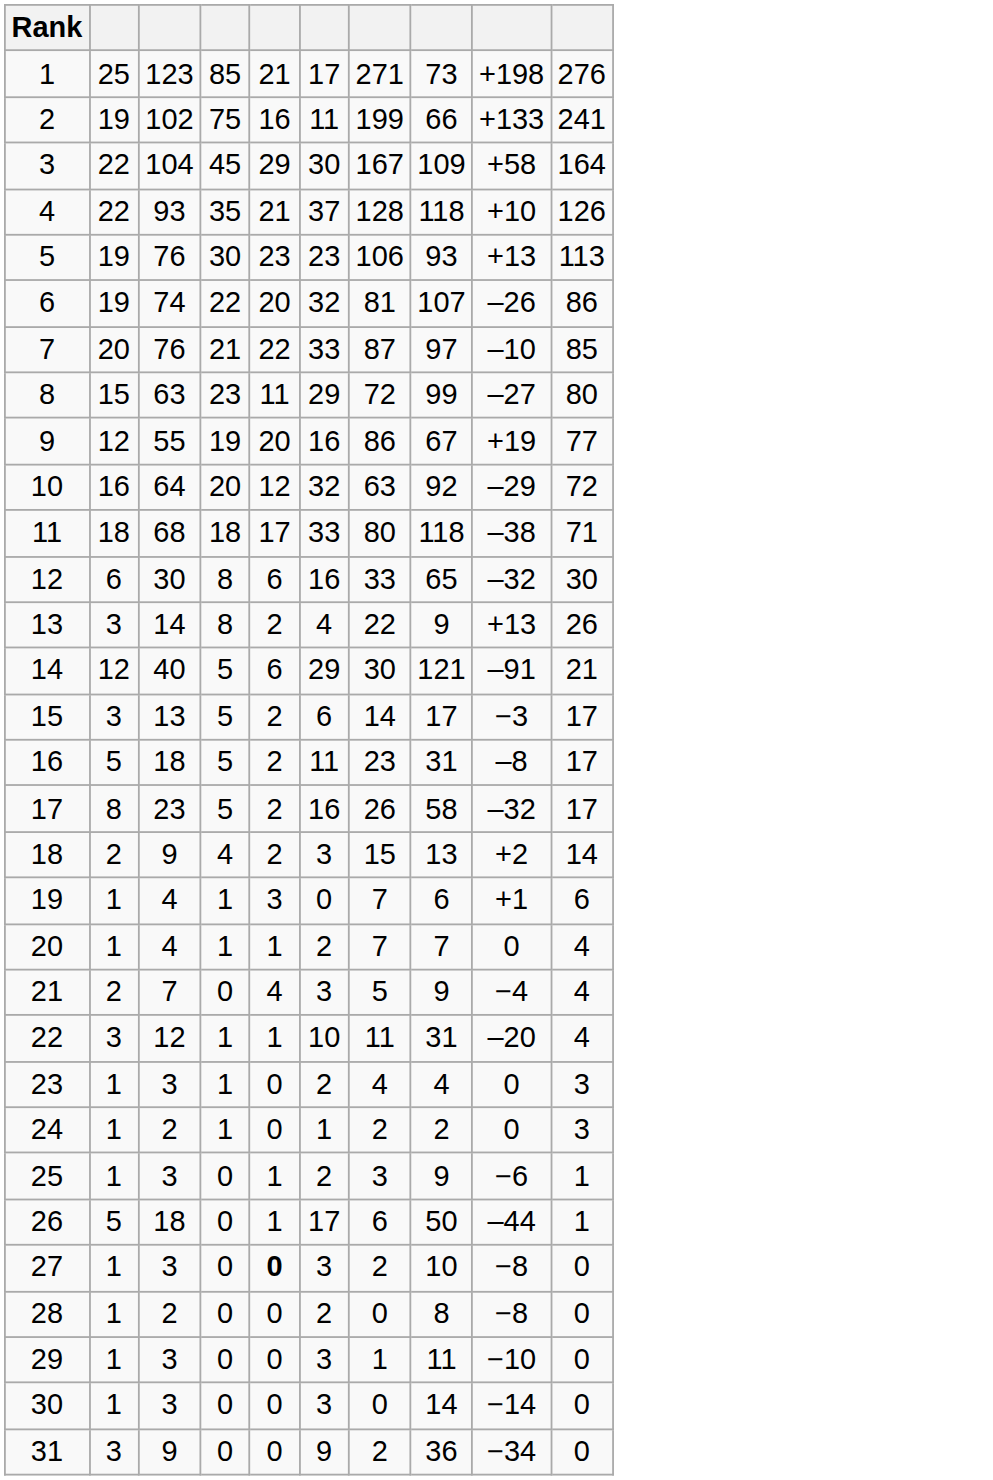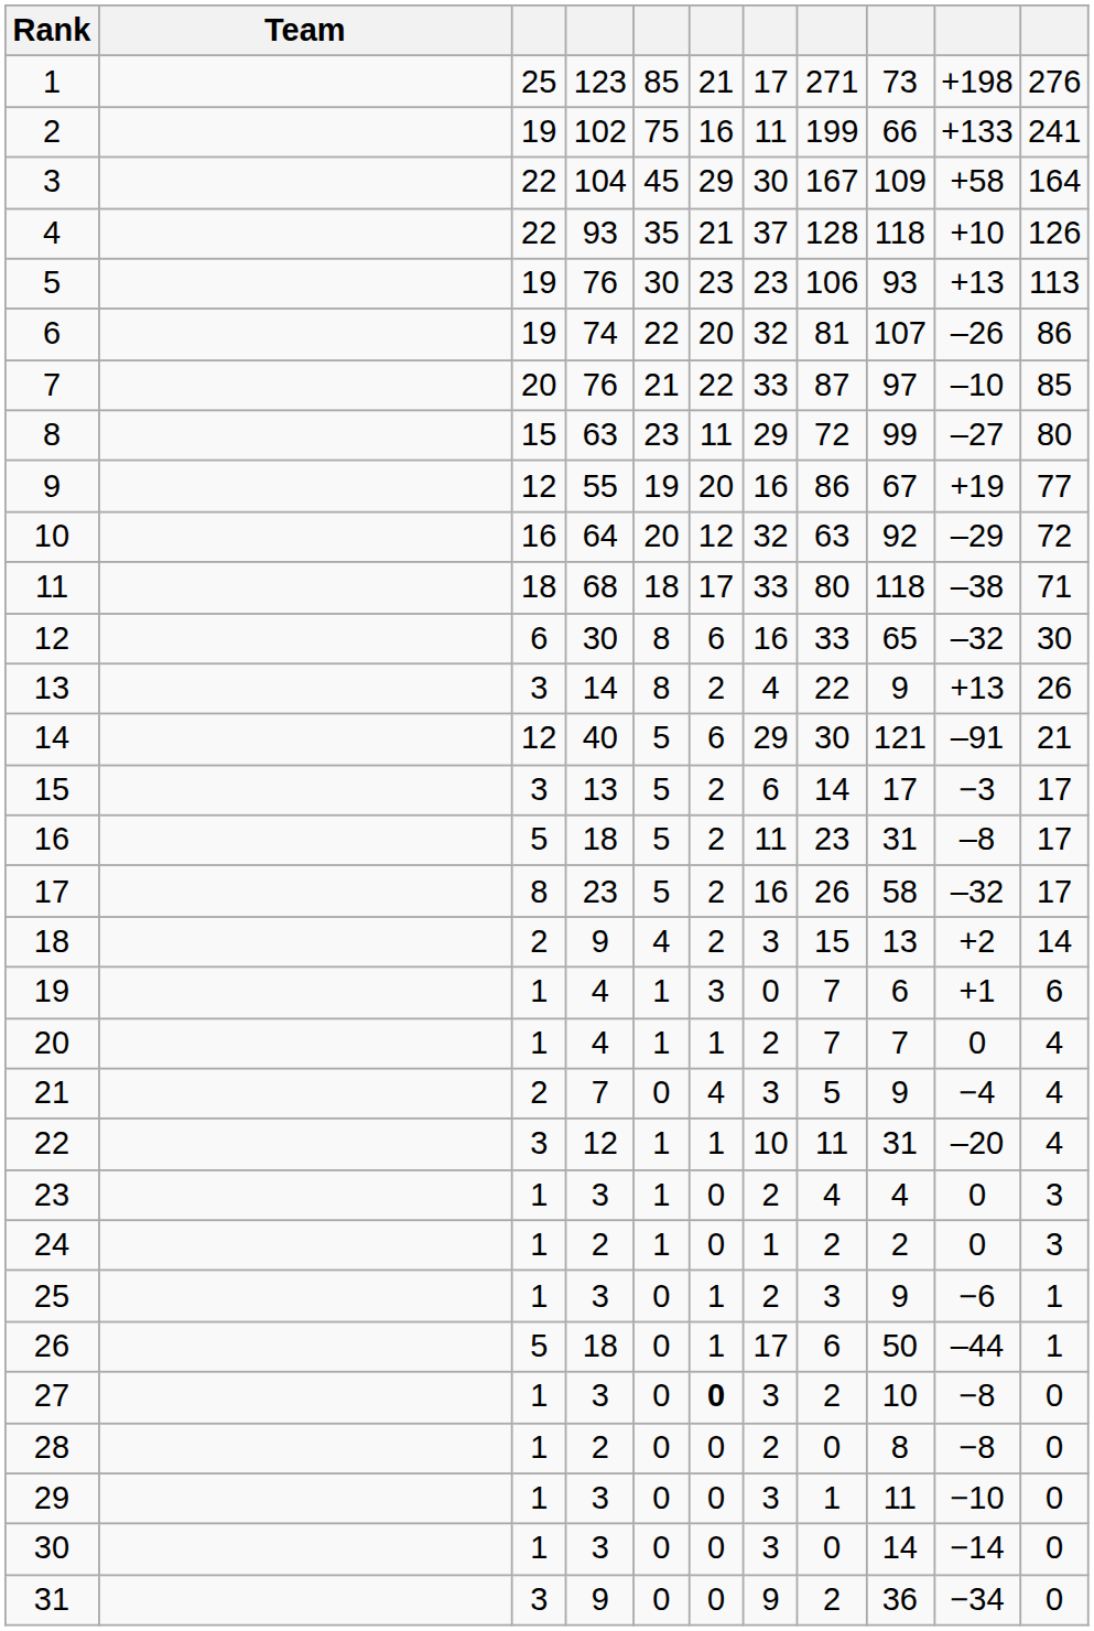+ column: Team
